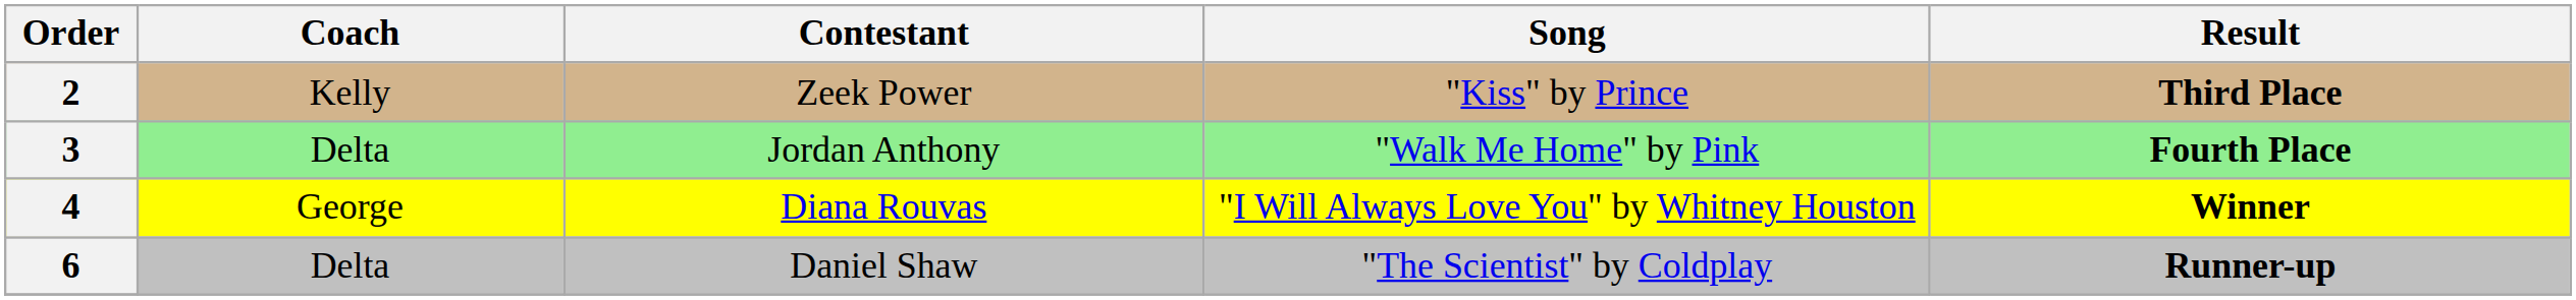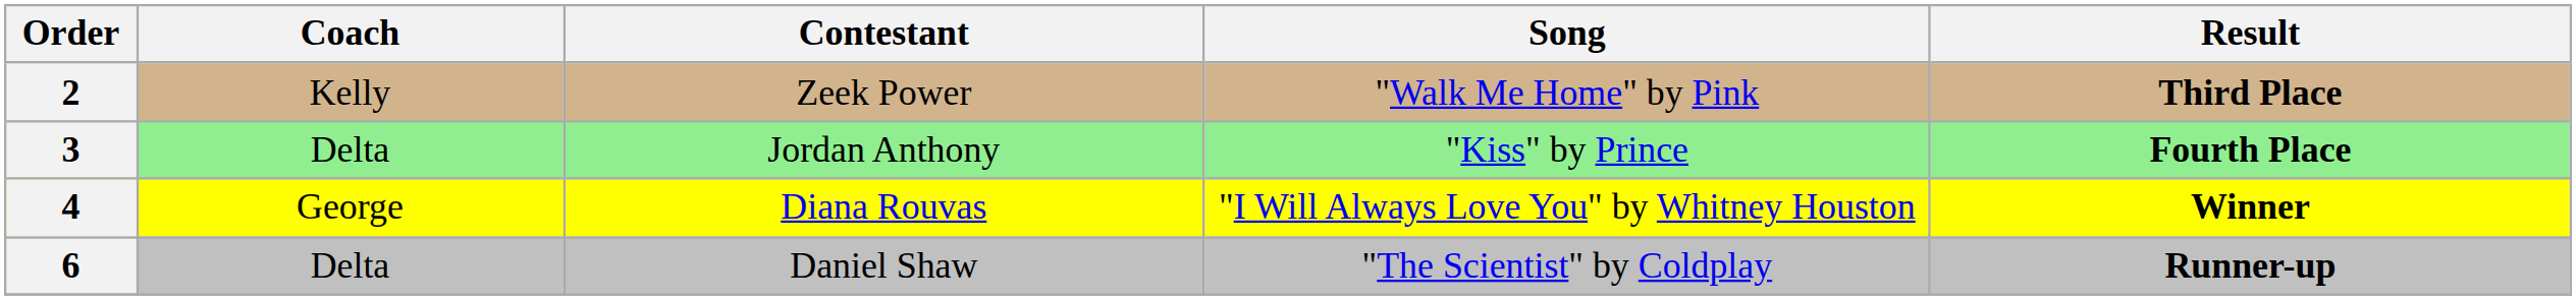2 | Song: "Kiss" by Prince -> "Walk Me Home" by Pink
3 | Song: "Walk Me Home" by Pink -> "Kiss" by Prince
